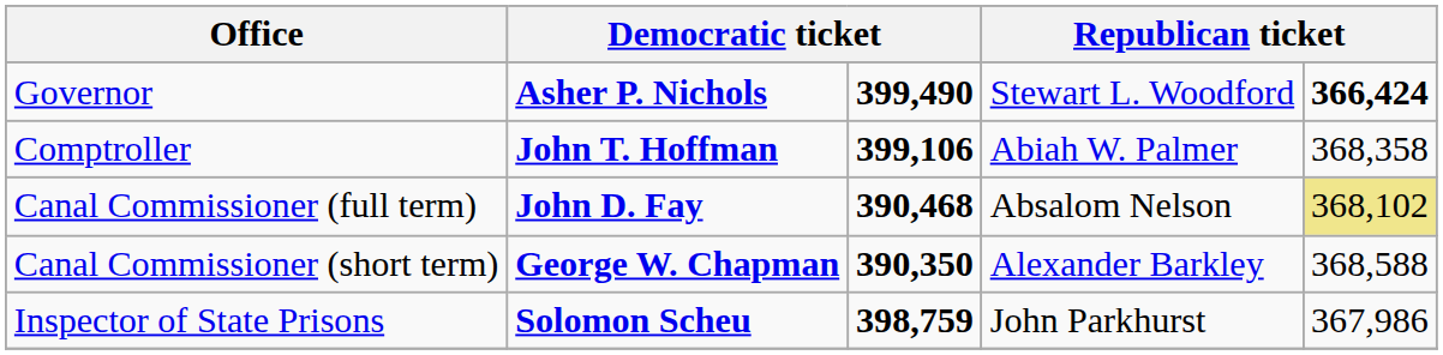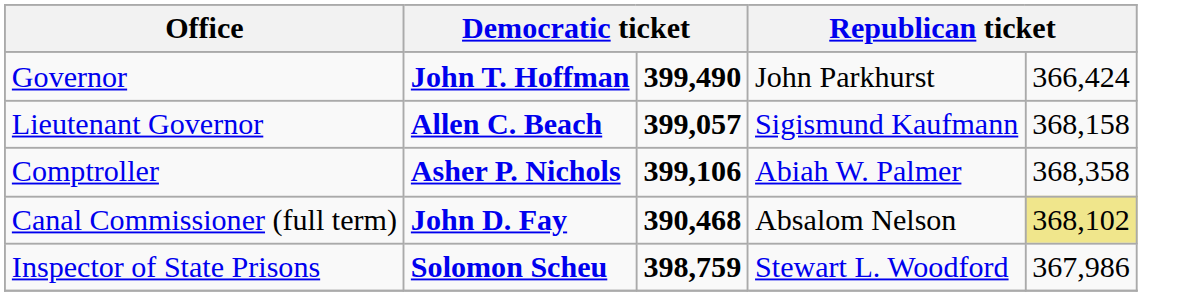Governor | column 2: Asher P. Nichols -> John T. Hoffman
Governor | column 4: Stewart L. Woodford -> John Parkhurst
Governor | column 5: bold -> normal
+ row: Lieutenant Governor | Allen C. Beach | 399,057 | Sigismund Kaufmann | 368,158
Comptroller | column 2: John T. Hoffman -> Asher P. Nichols
- row: Canal Commissioner (short term) | George W. Chapman | 390,350 | Alexander Barkley | 368,588
Inspector of State Prisons | column 4: John Parkhurst -> Stewart L. Woodford
